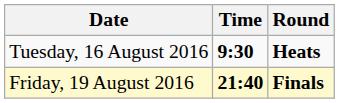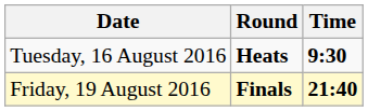columns swapped: Time <-> Round
